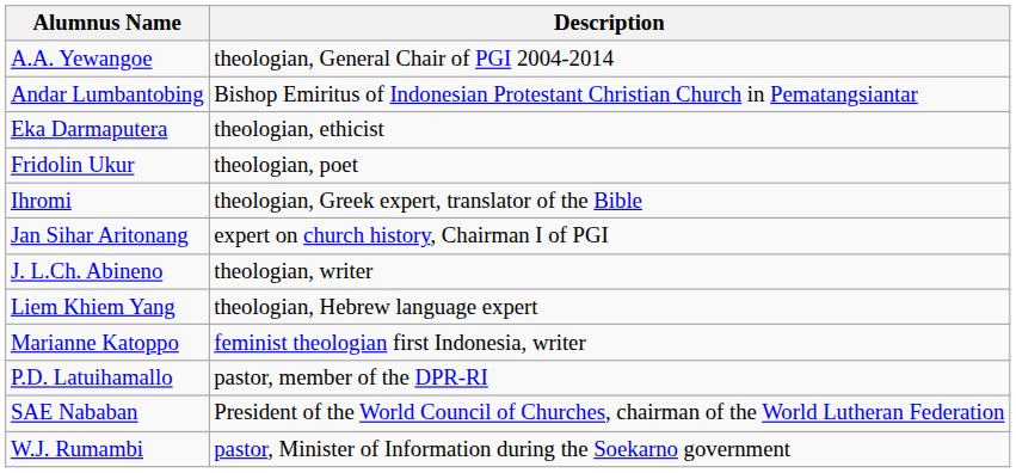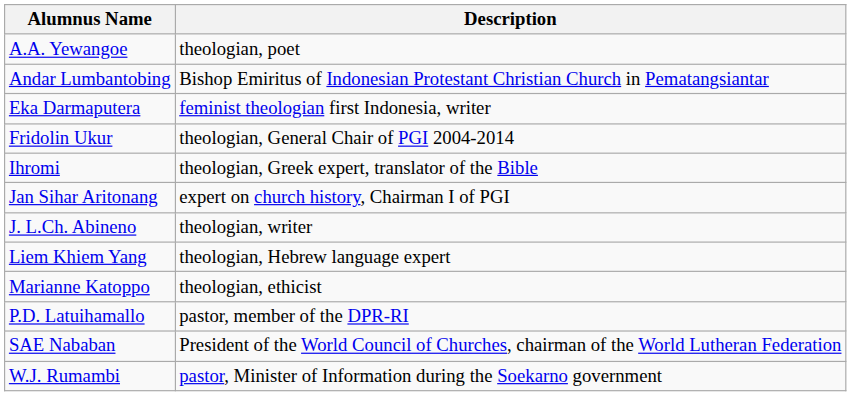A.A. Yewangoe | Description: theologian, General Chair of PGI 2004-2014 -> theologian, poet
Eka Darmaputera | Description: theologian, ethicist -> feminist theologian first Indonesia, writer
Fridolin Ukur | Description: theologian, poet -> theologian, General Chair of PGI 2004-2014
Marianne Katoppo | Description: feminist theologian first Indonesia, writer -> theologian, ethicist
